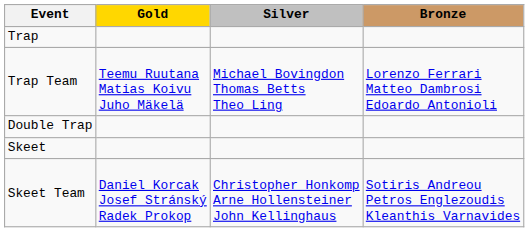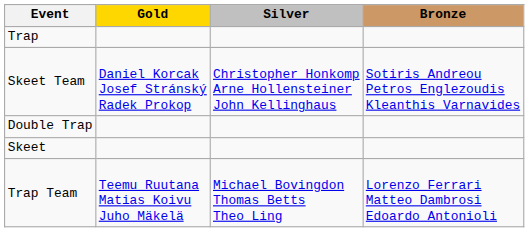rows swapped: Trap Team <-> Skeet Team
